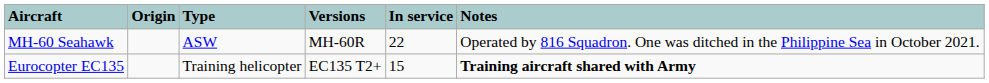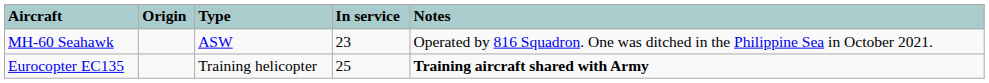- column: Versions | MH-60R | EC135 T2+
MH-60 Seahawk | In service: 22 -> 23
Eurocopter EC135 | In service: 15 -> 25
